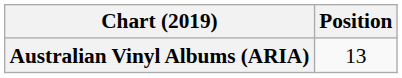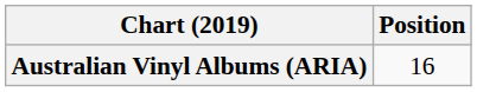Australian Vinyl Albums (ARIA) | Position: 13 -> 16
